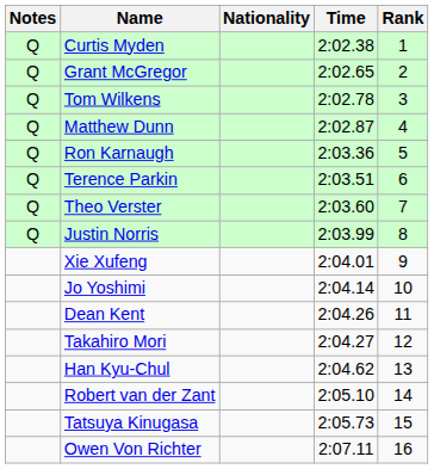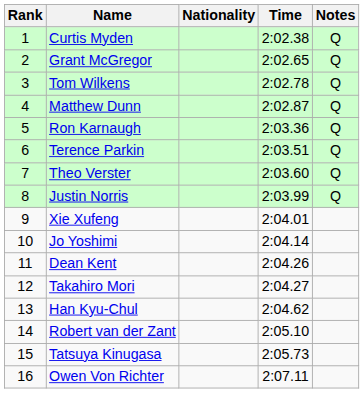columns swapped: Rank <-> Notes
